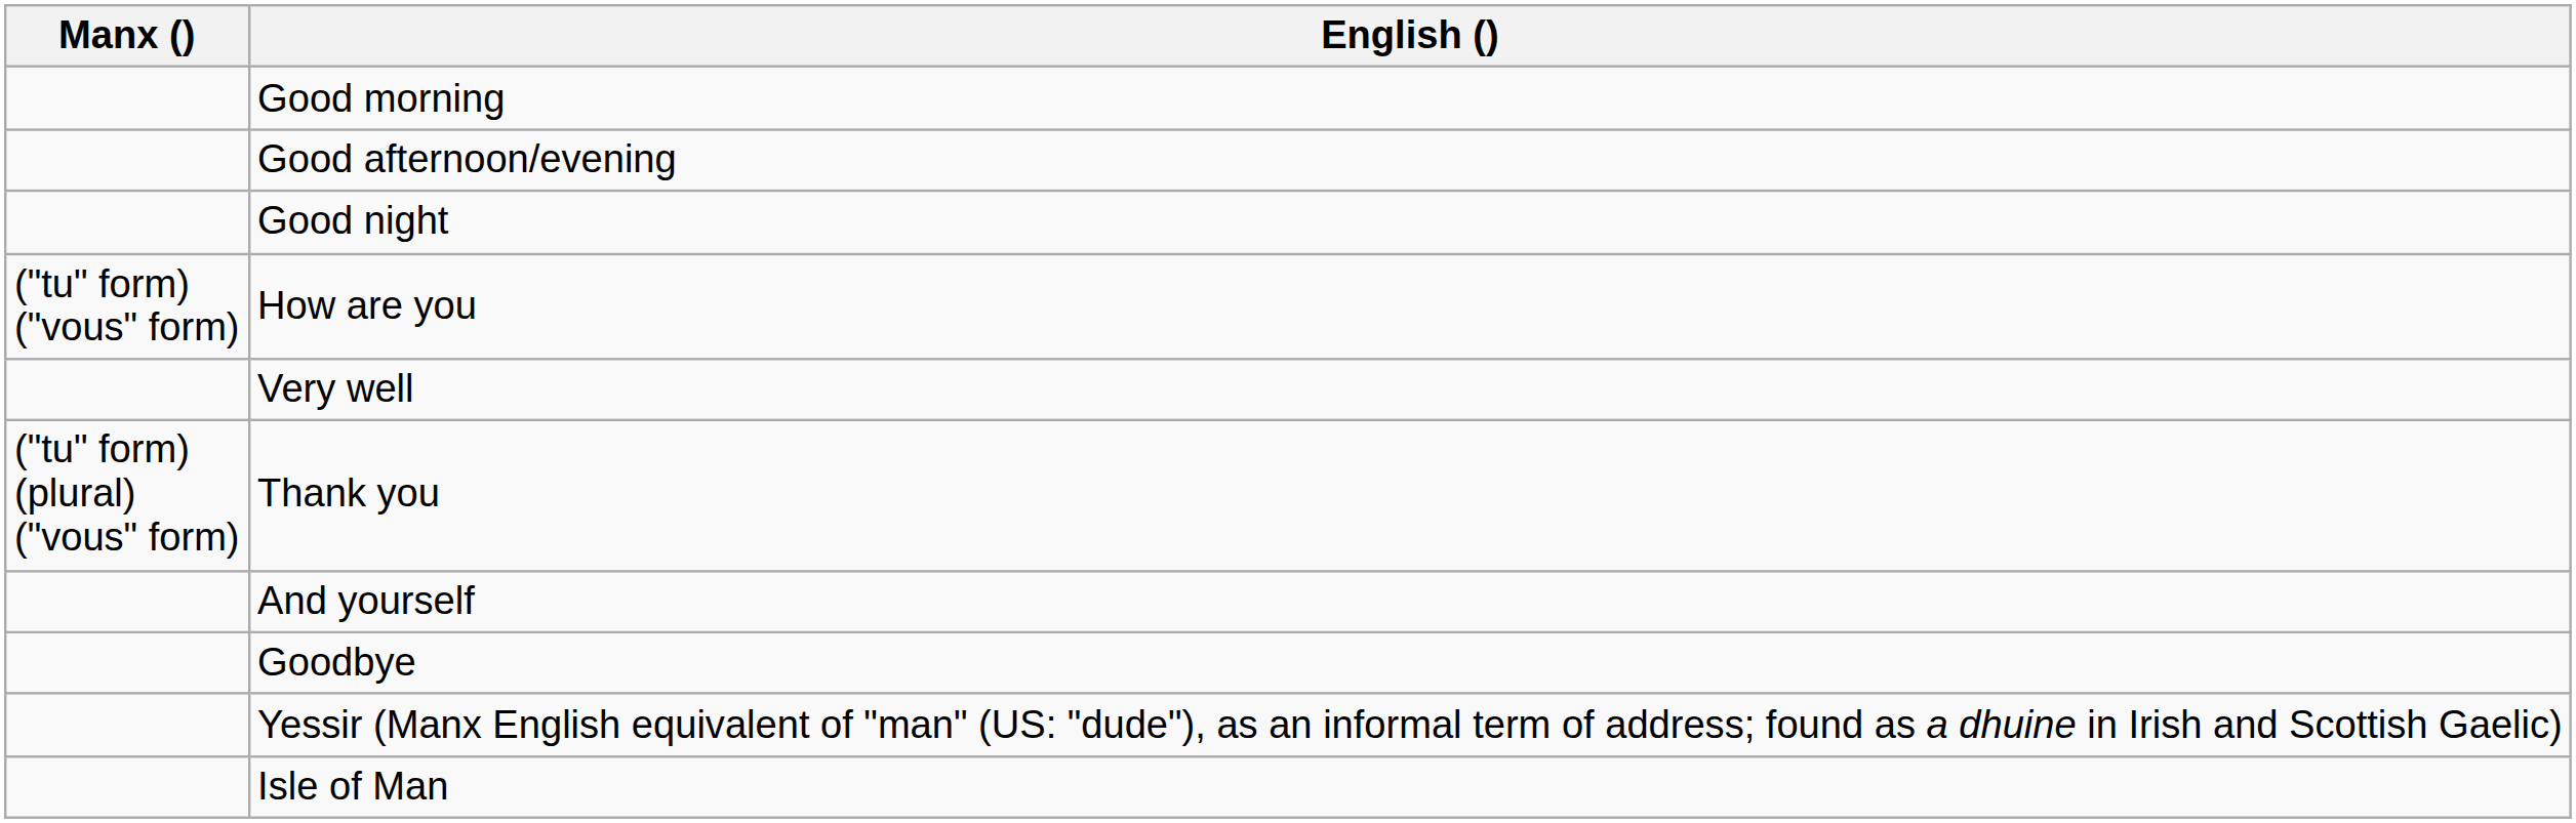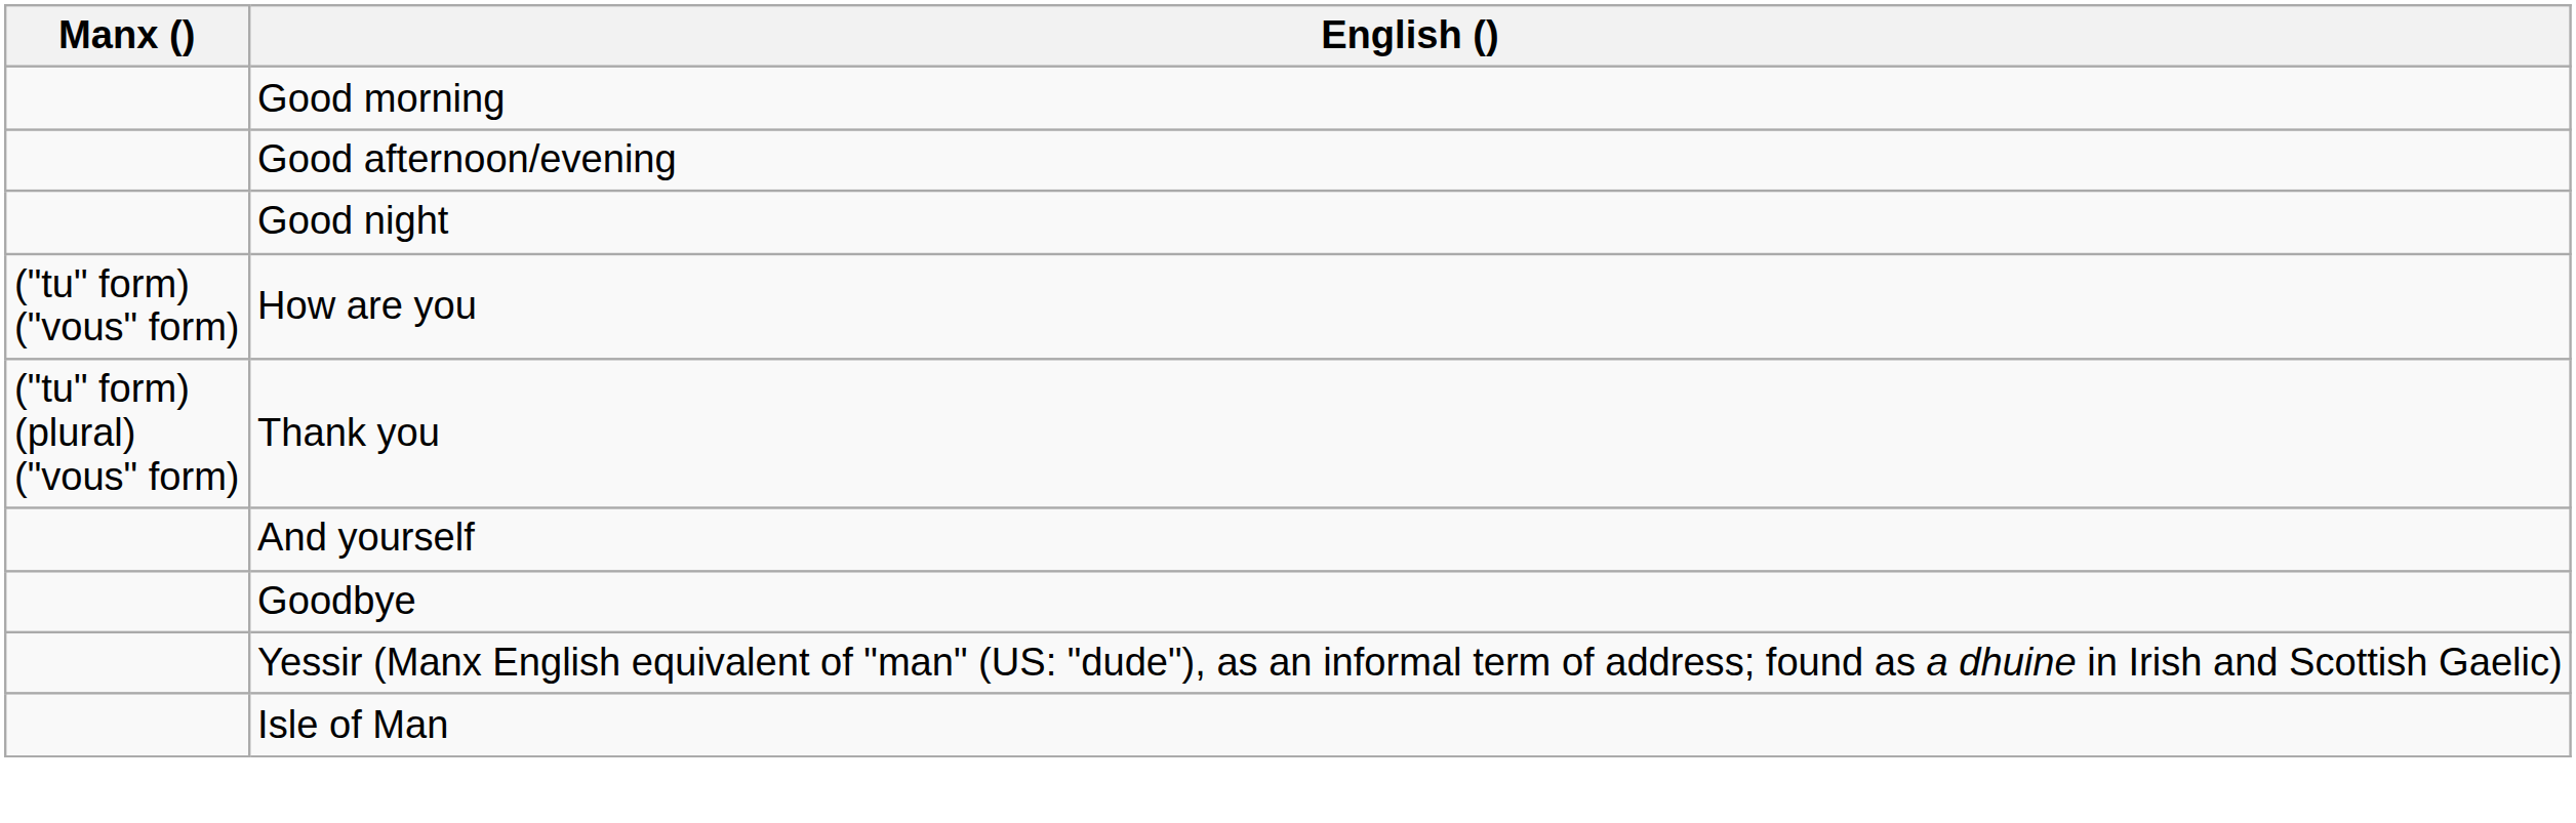- row: Very well
